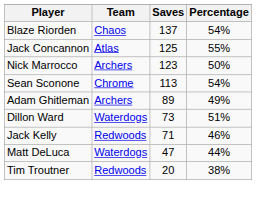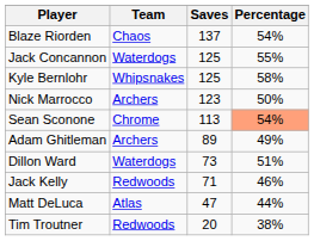Jack Concannon | Team: Atlas -> Waterdogs
+ row: Kyle Bernlohr | Whipsnakes | 125 | 58%
Sean Sconone | Percentage: no background -> lightsalmon background
Matt DeLuca | Team: Waterdogs -> Atlas
